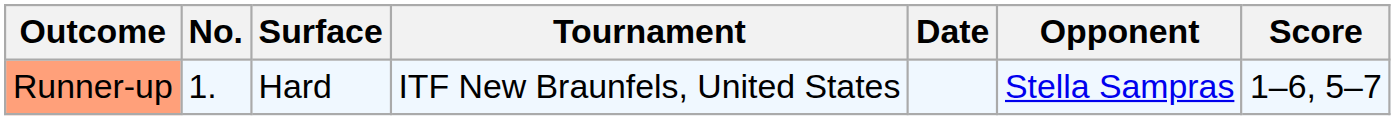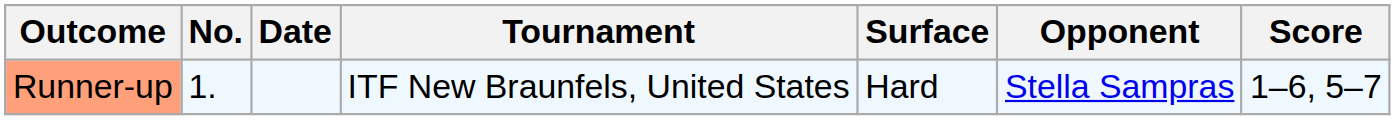columns swapped: Date <-> Surface
